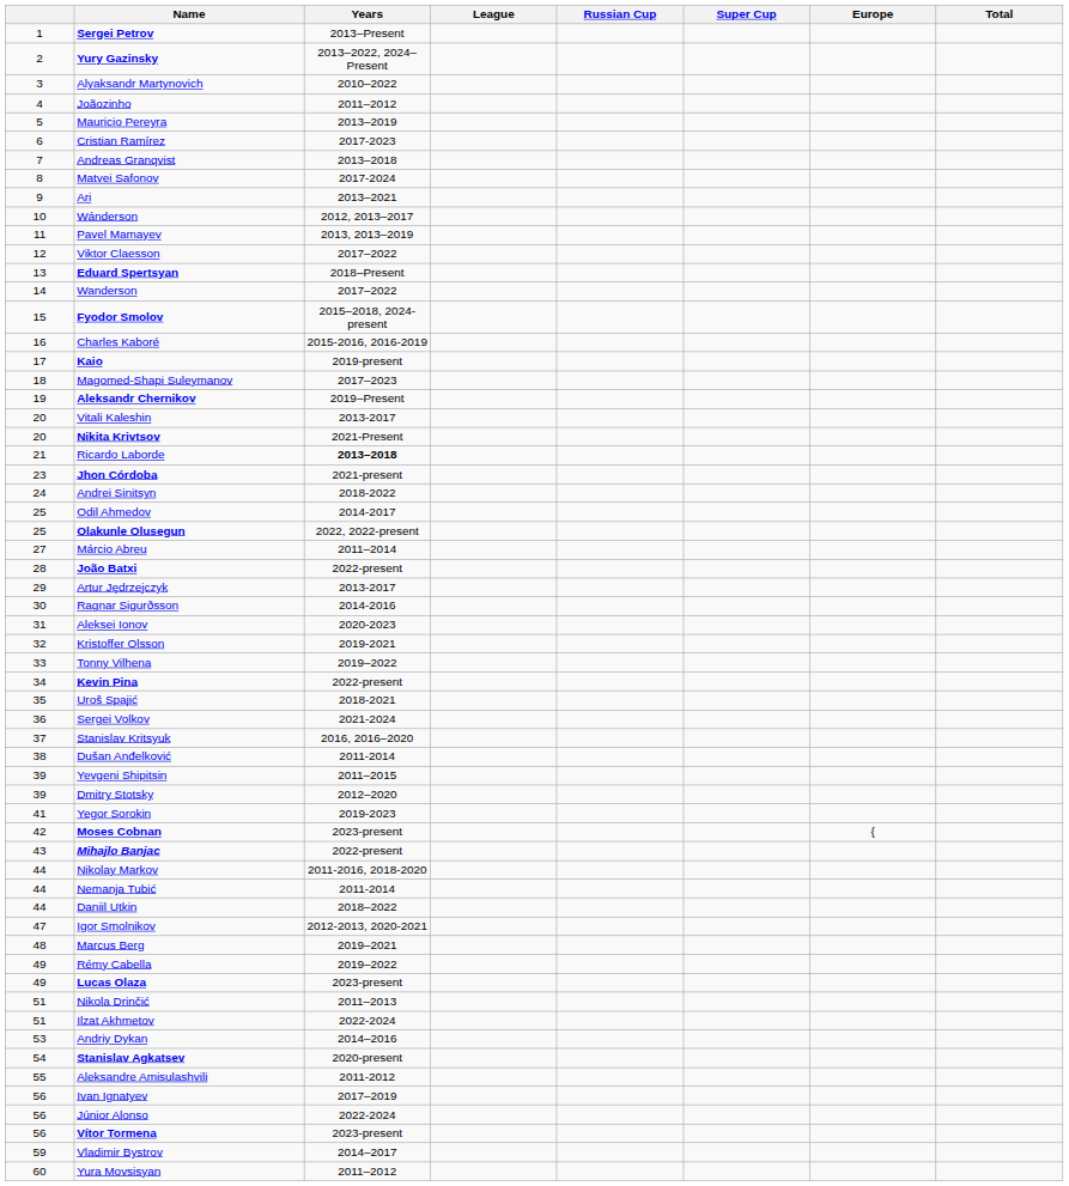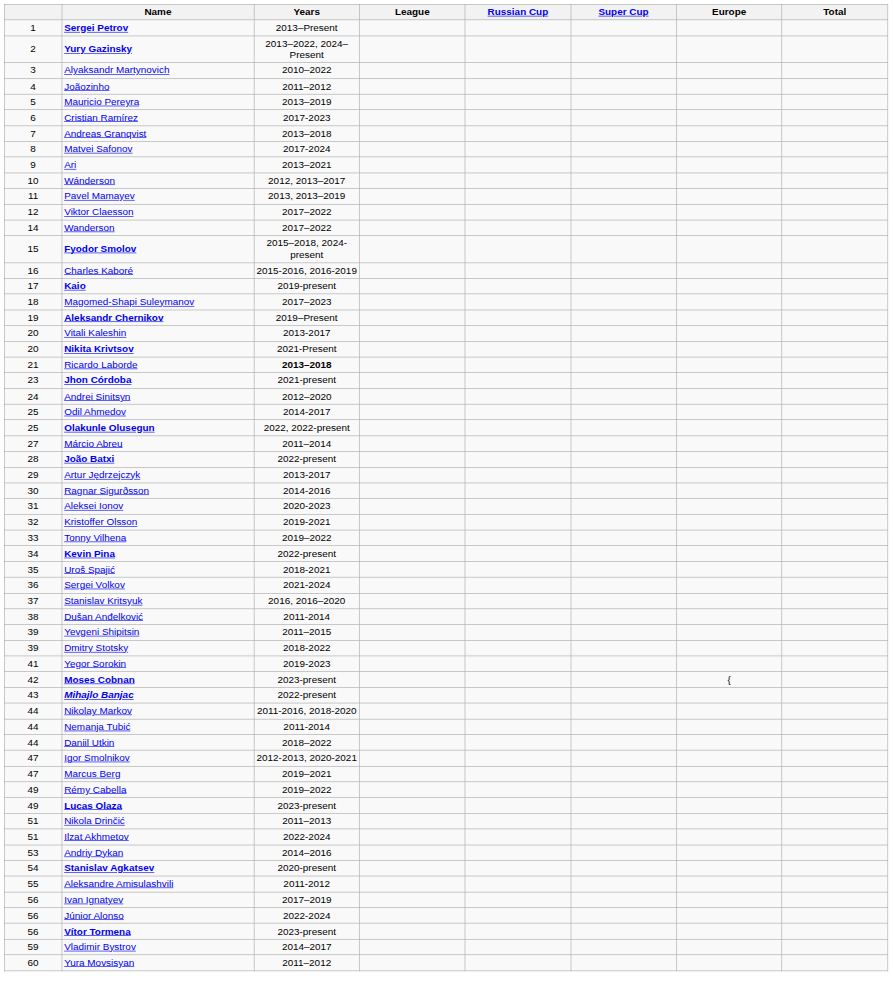- row: 13 | Eduard Spertsyan | 2018–Present
Andrei Sinitsyn | Years: 2018-2022 -> 2012–2020
Dmitry Stotsky | Years: 2012–2020 -> 2018-2022
Marcus Berg | column 1: 48 -> 47
